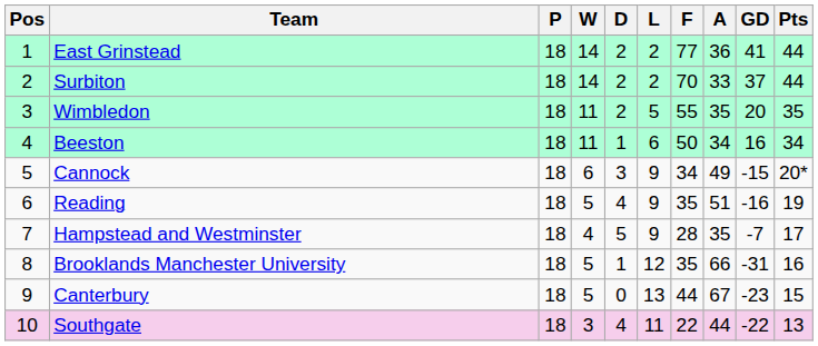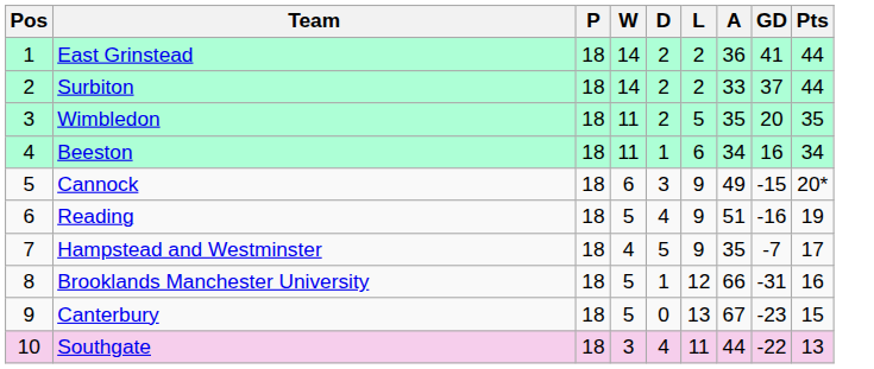- column: F | 77 | 70 | 55 | 50 | 34 | 35 | 28 | 35 | 44 | 22
